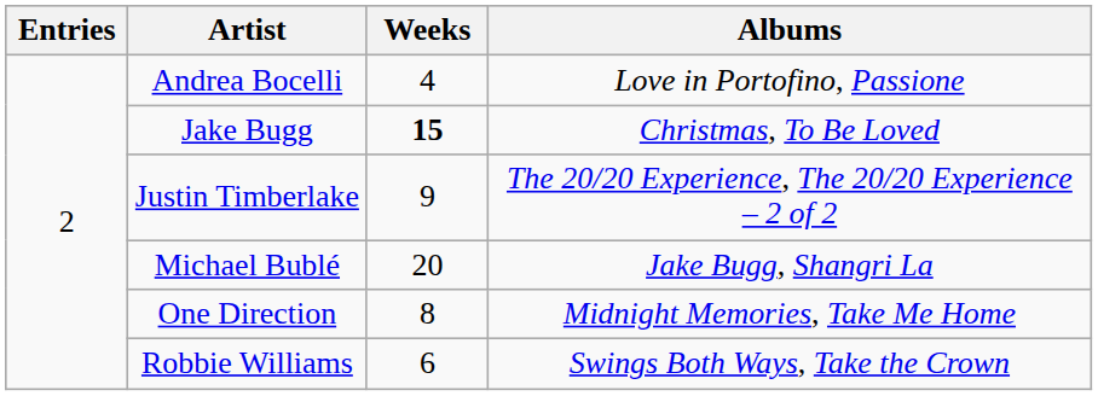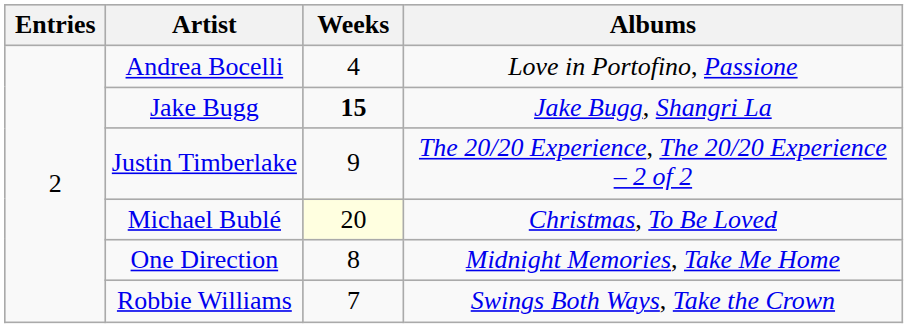Jake Bugg | Albums: Christmas, To Be Loved -> Jake Bugg, Shangri La
Michael Bublé | Weeks: no background -> lightyellow background
Michael Bublé | Albums: Jake Bugg, Shangri La -> Christmas, To Be Loved
Robbie Williams | Weeks: 6 -> 7
